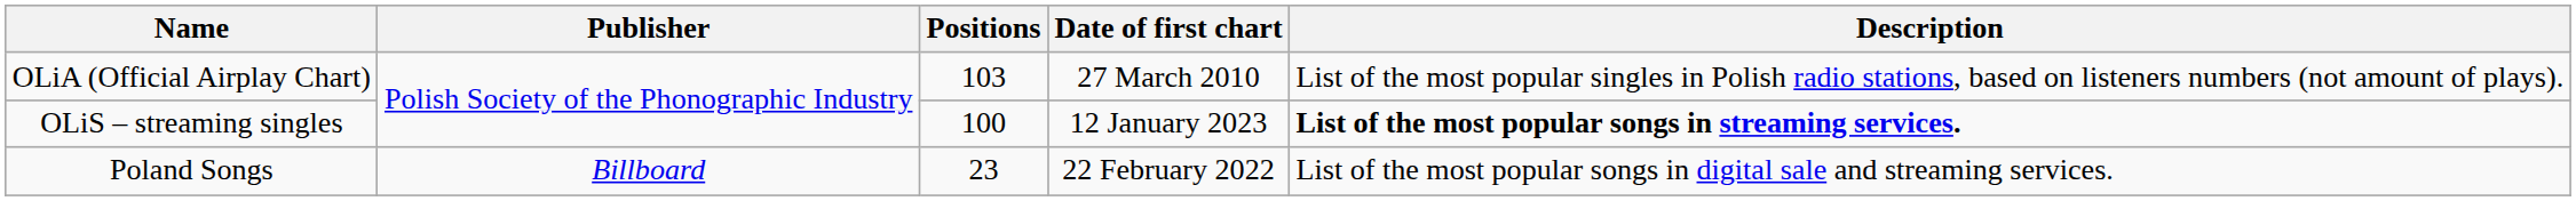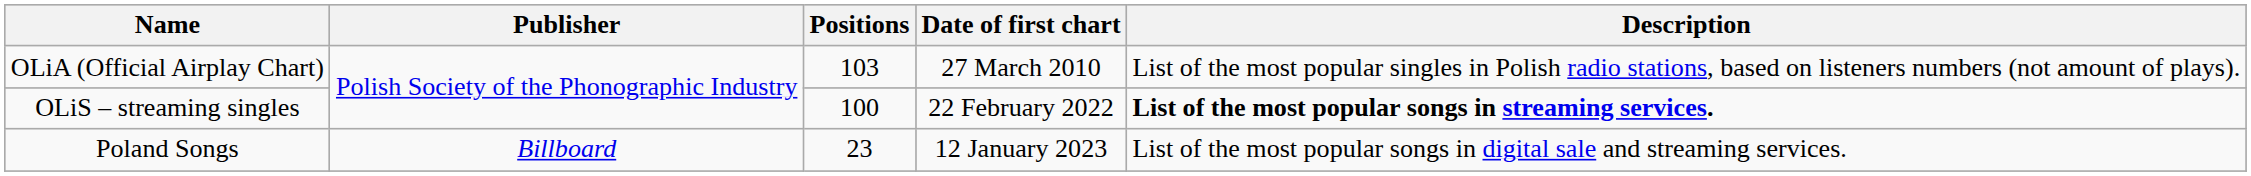OLiS – streaming singles | Date of first chart: 12 January 2023 -> 22 February 2022
Poland Songs | Date of first chart: 22 February 2022 -> 12 January 2023
